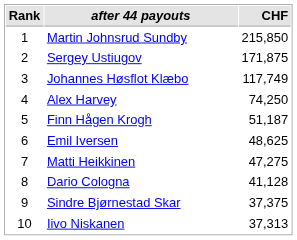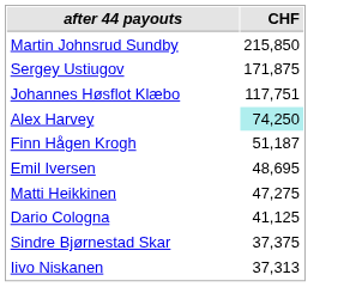- column: Rank | 1 | 2 | 3 | 4 | 5 | 6 | 7 | 8 | 9 | 10
Johannes Høsflot Klæbo | CHF: 117,749 -> 117,751
Alex Harvey | CHF: no background -> paleturquoise background
Emil Iversen | CHF: 48,625 -> 48,695
Dario Cologna | CHF: 41,128 -> 41,125
